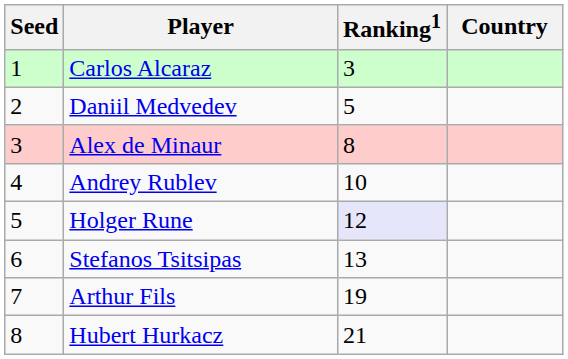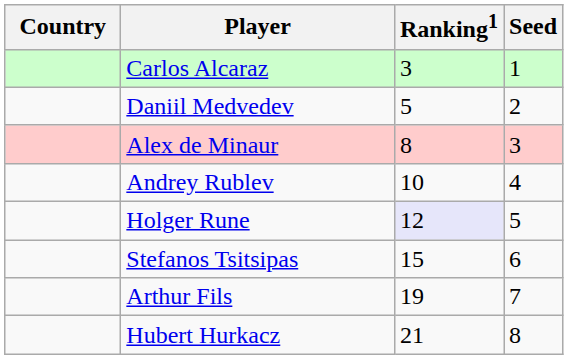columns swapped: Country <-> Seed
Stefanos Tsitsipas | Ranking1: 13 -> 15
